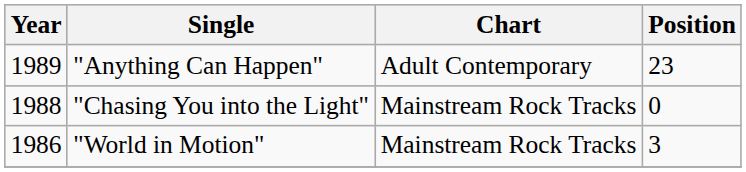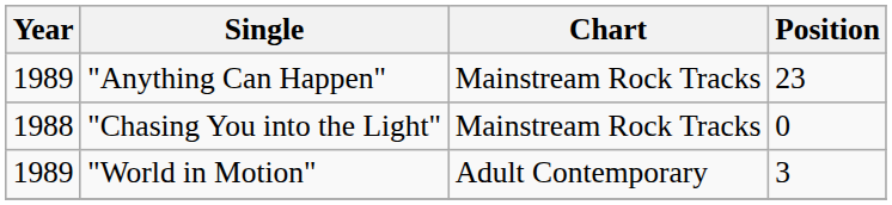"Anything Can Happen" | Chart: Adult Contemporary -> Mainstream Rock Tracks
"World in Motion" | Year: 1986 -> 1989
"World in Motion" | Chart: Mainstream Rock Tracks -> Adult Contemporary
